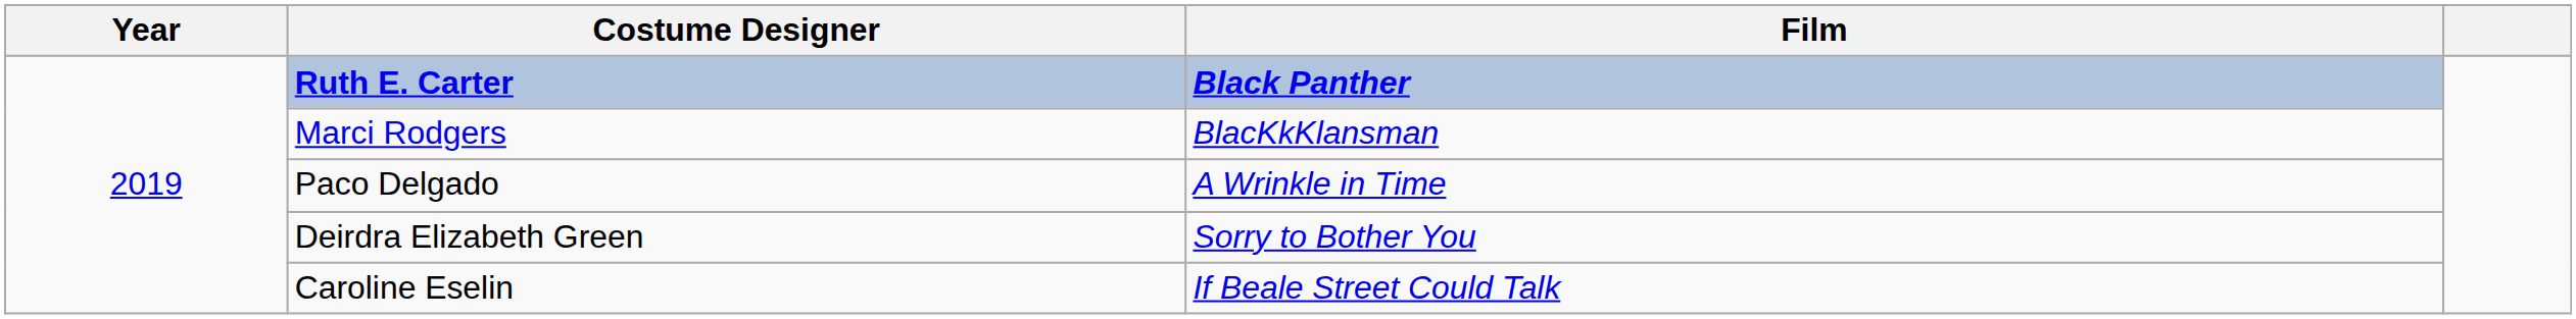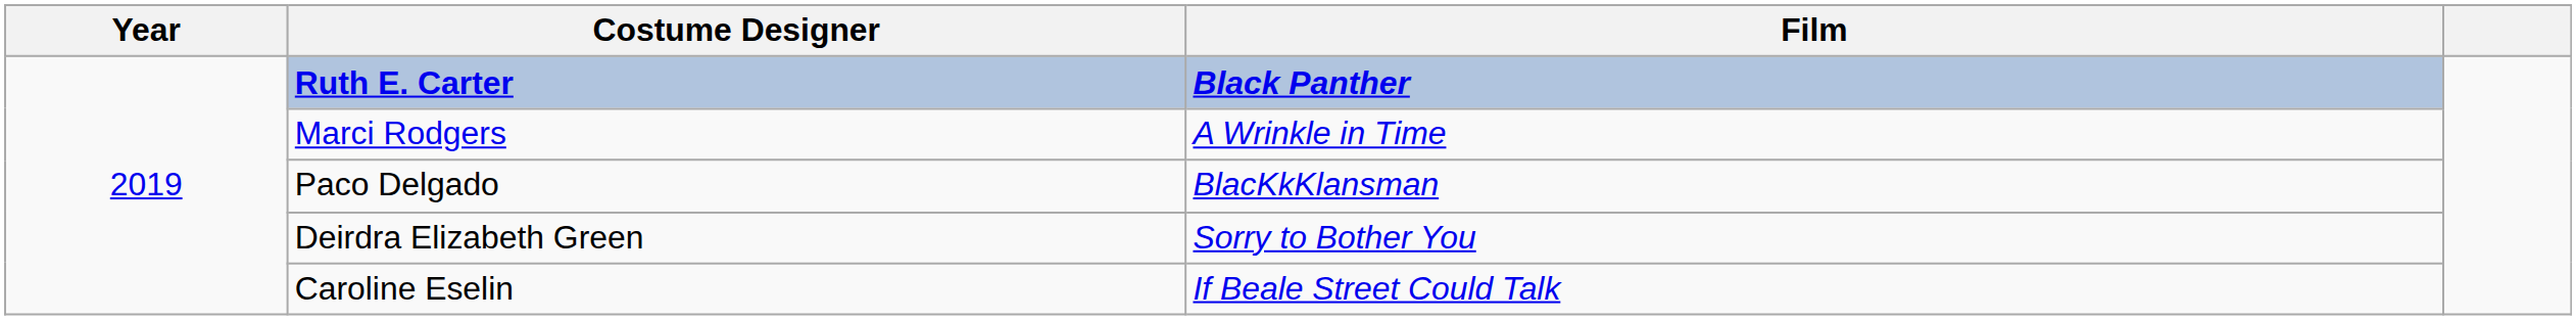Marci Rodgers | Film: BlacKkKlansman -> A Wrinkle in Time
Paco Delgado | Film: A Wrinkle in Time -> BlacKkKlansman
